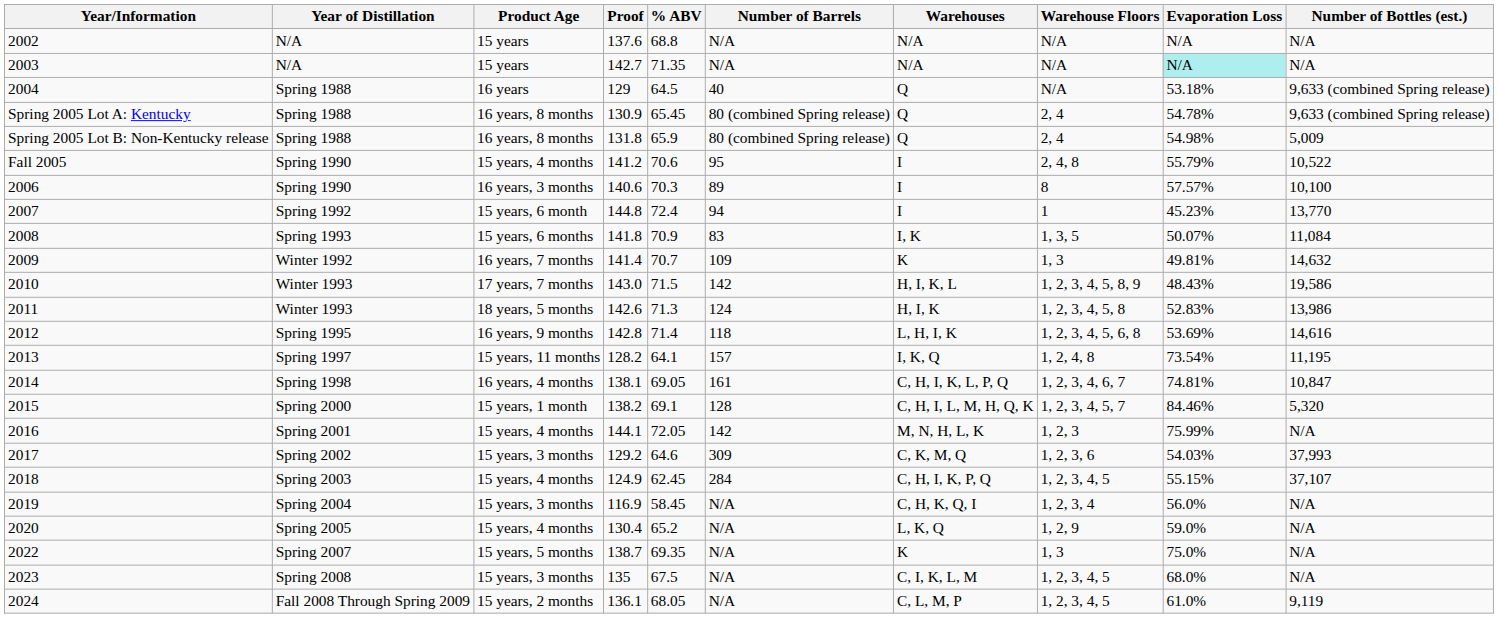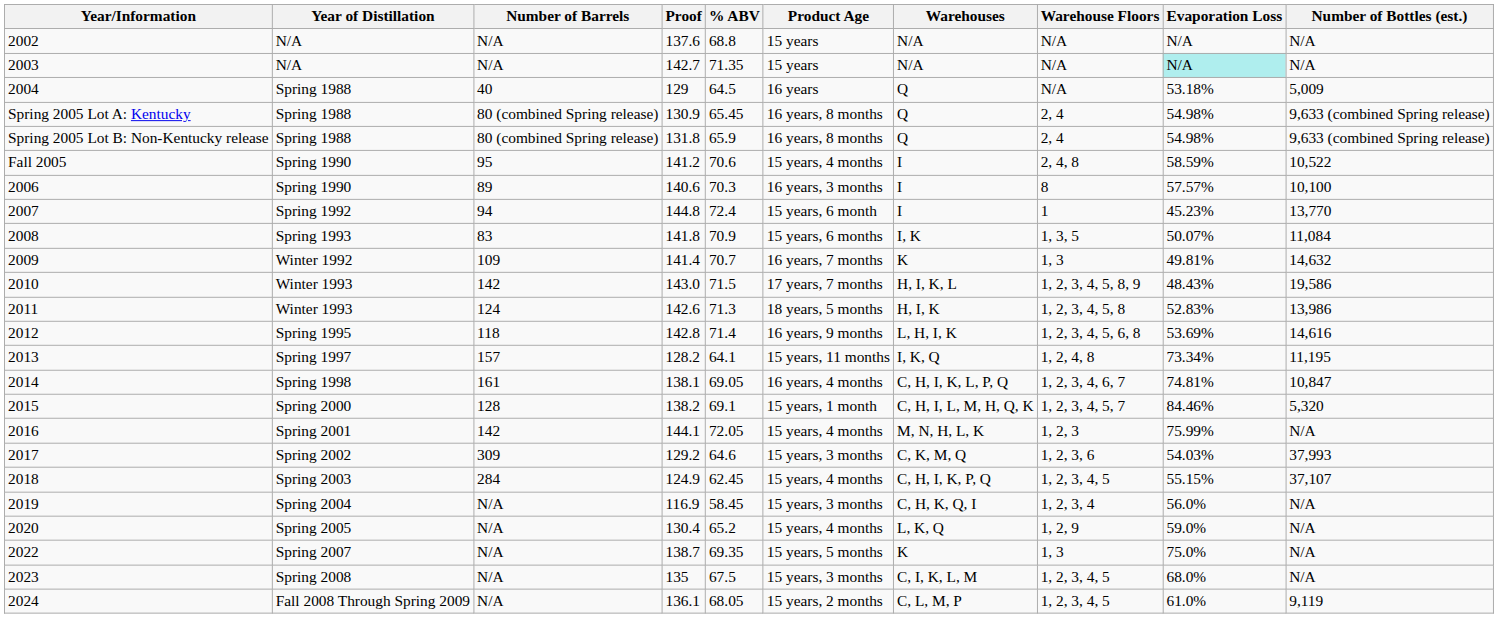columns swapped: Product Age <-> Number of Barrels
2004 | Number of Bottles (est.): 9,633 (combined Spring release) -> 5,009
Spring 2005 Lot A: Kentucky | Evaporation Loss: 54.78% -> 54.98%
Spring 2005 Lot B: Non-Kentucky release | Number of Bottles (est.): 5,009 -> 9,633 (combined Spring release)
Fall 2005 | Evaporation Loss: 55.79% -> 58.59%
2013 | Evaporation Loss: 73.54% -> 73.34%
